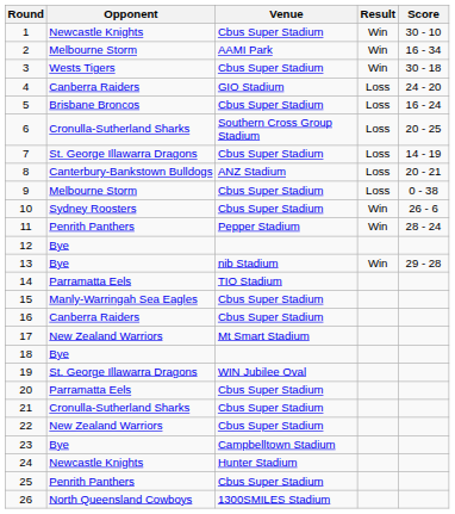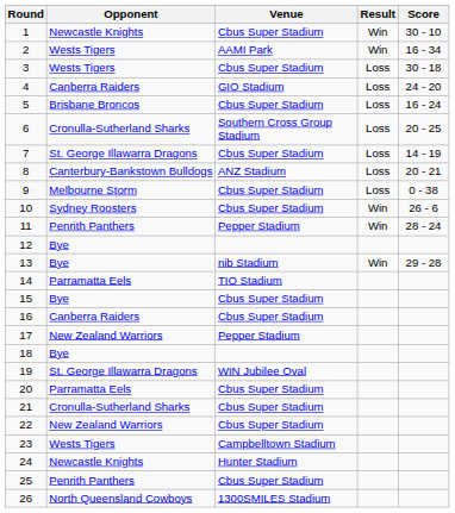2 | Opponent: Melbourne Storm -> Wests Tigers
3 | Result: Win -> Loss
15 | Opponent: Manly-Warringah Sea Eagles -> Bye
17 | Venue: Mt Smart Stadium -> Pepper Stadium
23 | Opponent: Bye -> Wests Tigers
